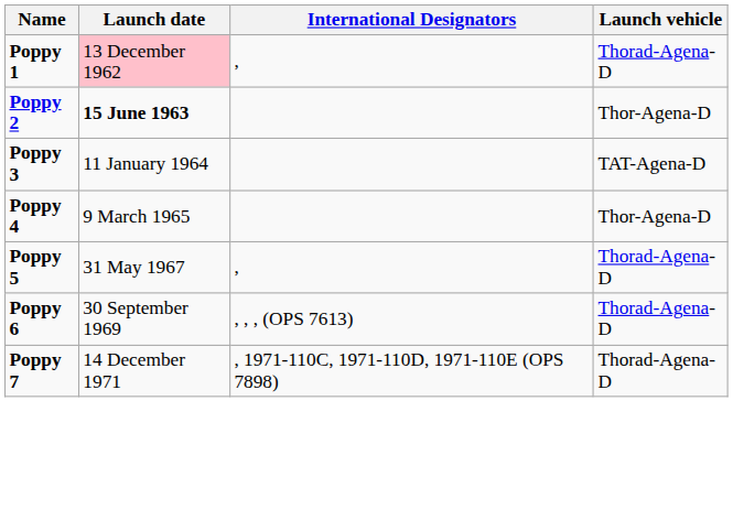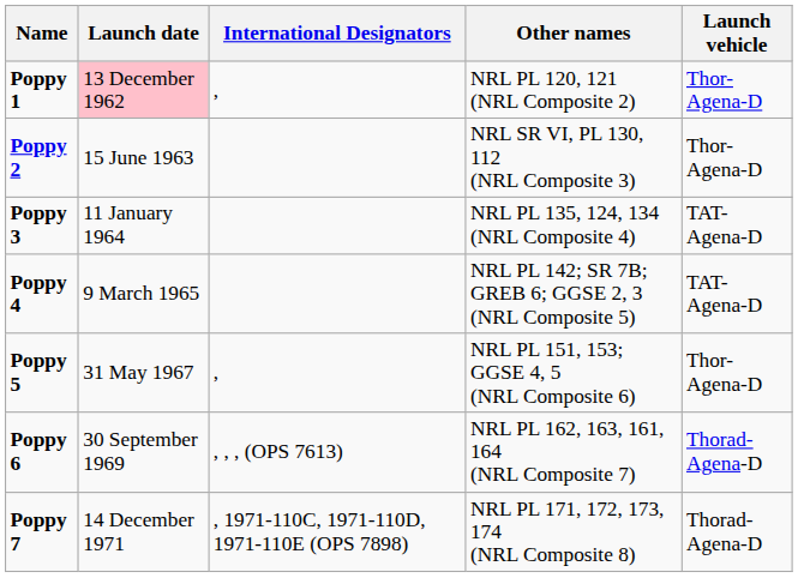+ column: Other names | NRL PL 120, 121 (NRL Composite 2) | NRL SR VI, PL 130, 112 (NRL Composite 3) | NRL PL 135, 124, 134 (NRL Composite 4) | NRL PL 142; SR 7B; GREB 6; GGSE 2, 3 (NRL Composite 5) | NRL PL 151, 153; GGSE 4, 5 (NRL Composite 6) | NRL PL 162, 163, 161, 164 (NRL Composite 7) | NRL PL 171, 172, 173, 174 (NRL Composite 8)
Poppy 1 | Launch vehicle: Thorad-Agena-D -> Thor-Agena-D
Poppy 2 | Launch date: bold -> normal
Poppy 4 | Launch vehicle: Thor-Agena-D -> TAT-Agena-D
Poppy 5 | Launch vehicle: Thorad-Agena-D -> Thor-Agena-D
